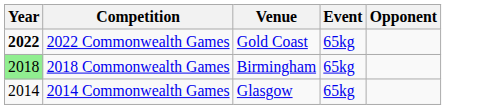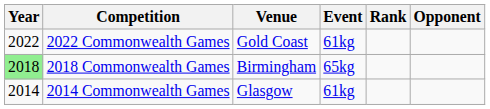+ column: Rank
2022 Commonwealth Games | Year: bold -> normal
2022 Commonwealth Games | Event: 65kg -> 61kg
2014 Commonwealth Games | Event: 65kg -> 61kg
